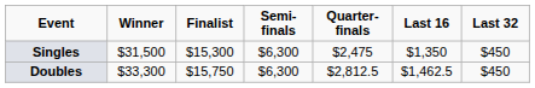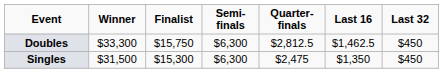rows swapped: Singles <-> Doubles
